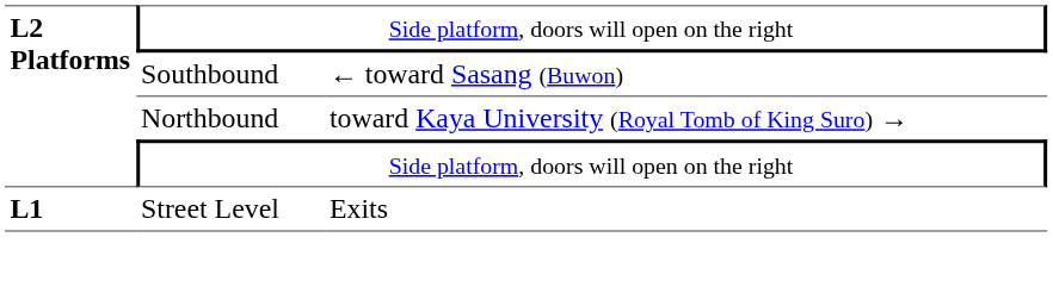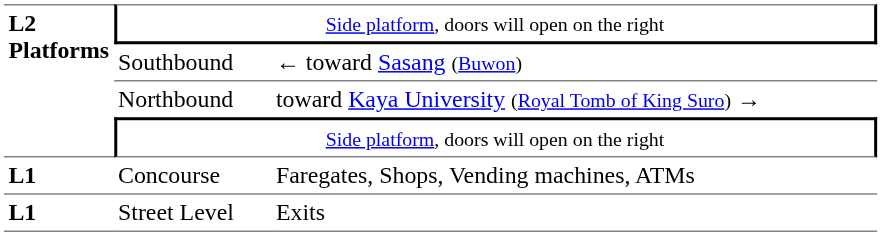+ row: L1 | Concourse | Faregates, Shops, Vending machines, ATMs
